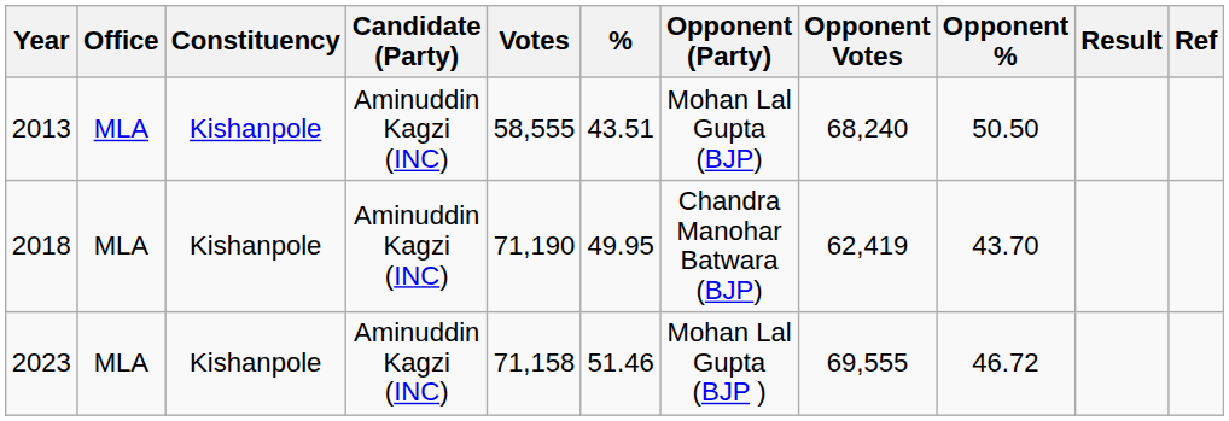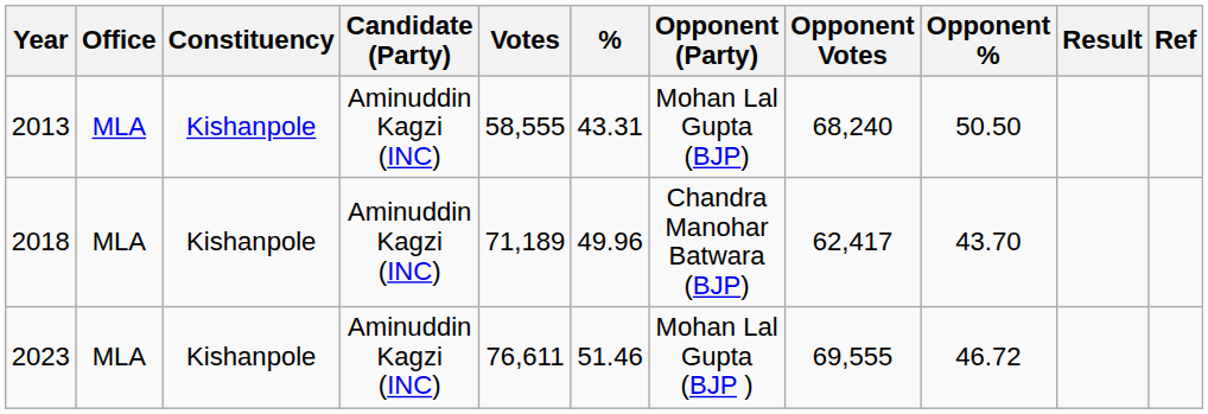2013 | %: 43.51 -> 43.31
2018 | Votes: 71,190 -> 71,189
2018 | %: 49.95 -> 49.96
2018 | Opponent Votes: 62,419 -> 62,417
2023 | Votes: 71,158 -> 76,611
